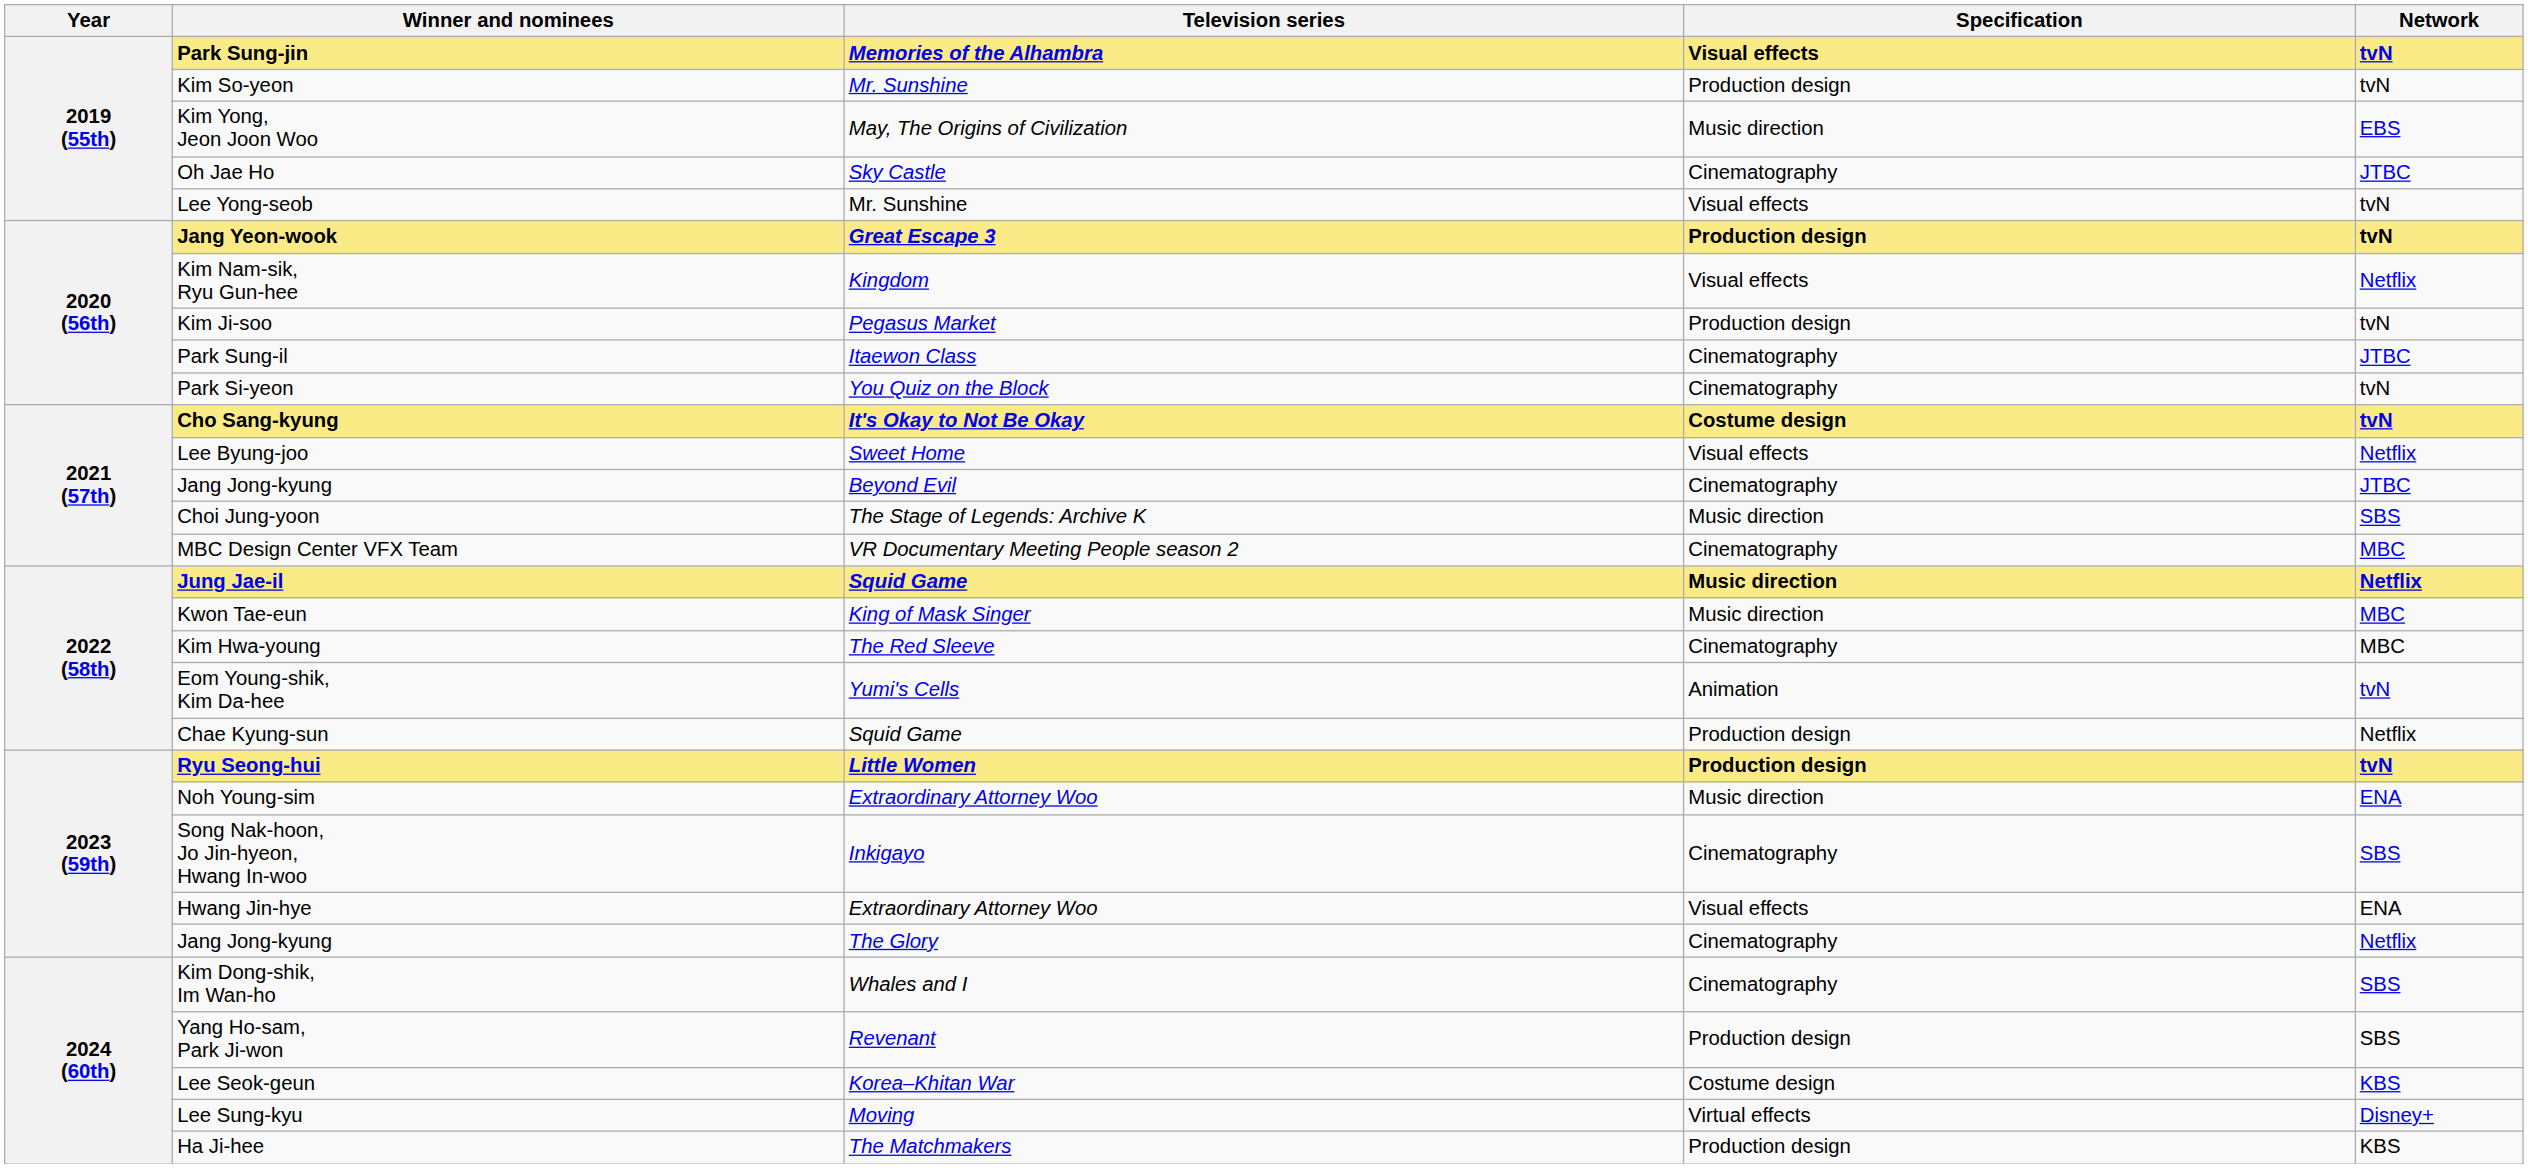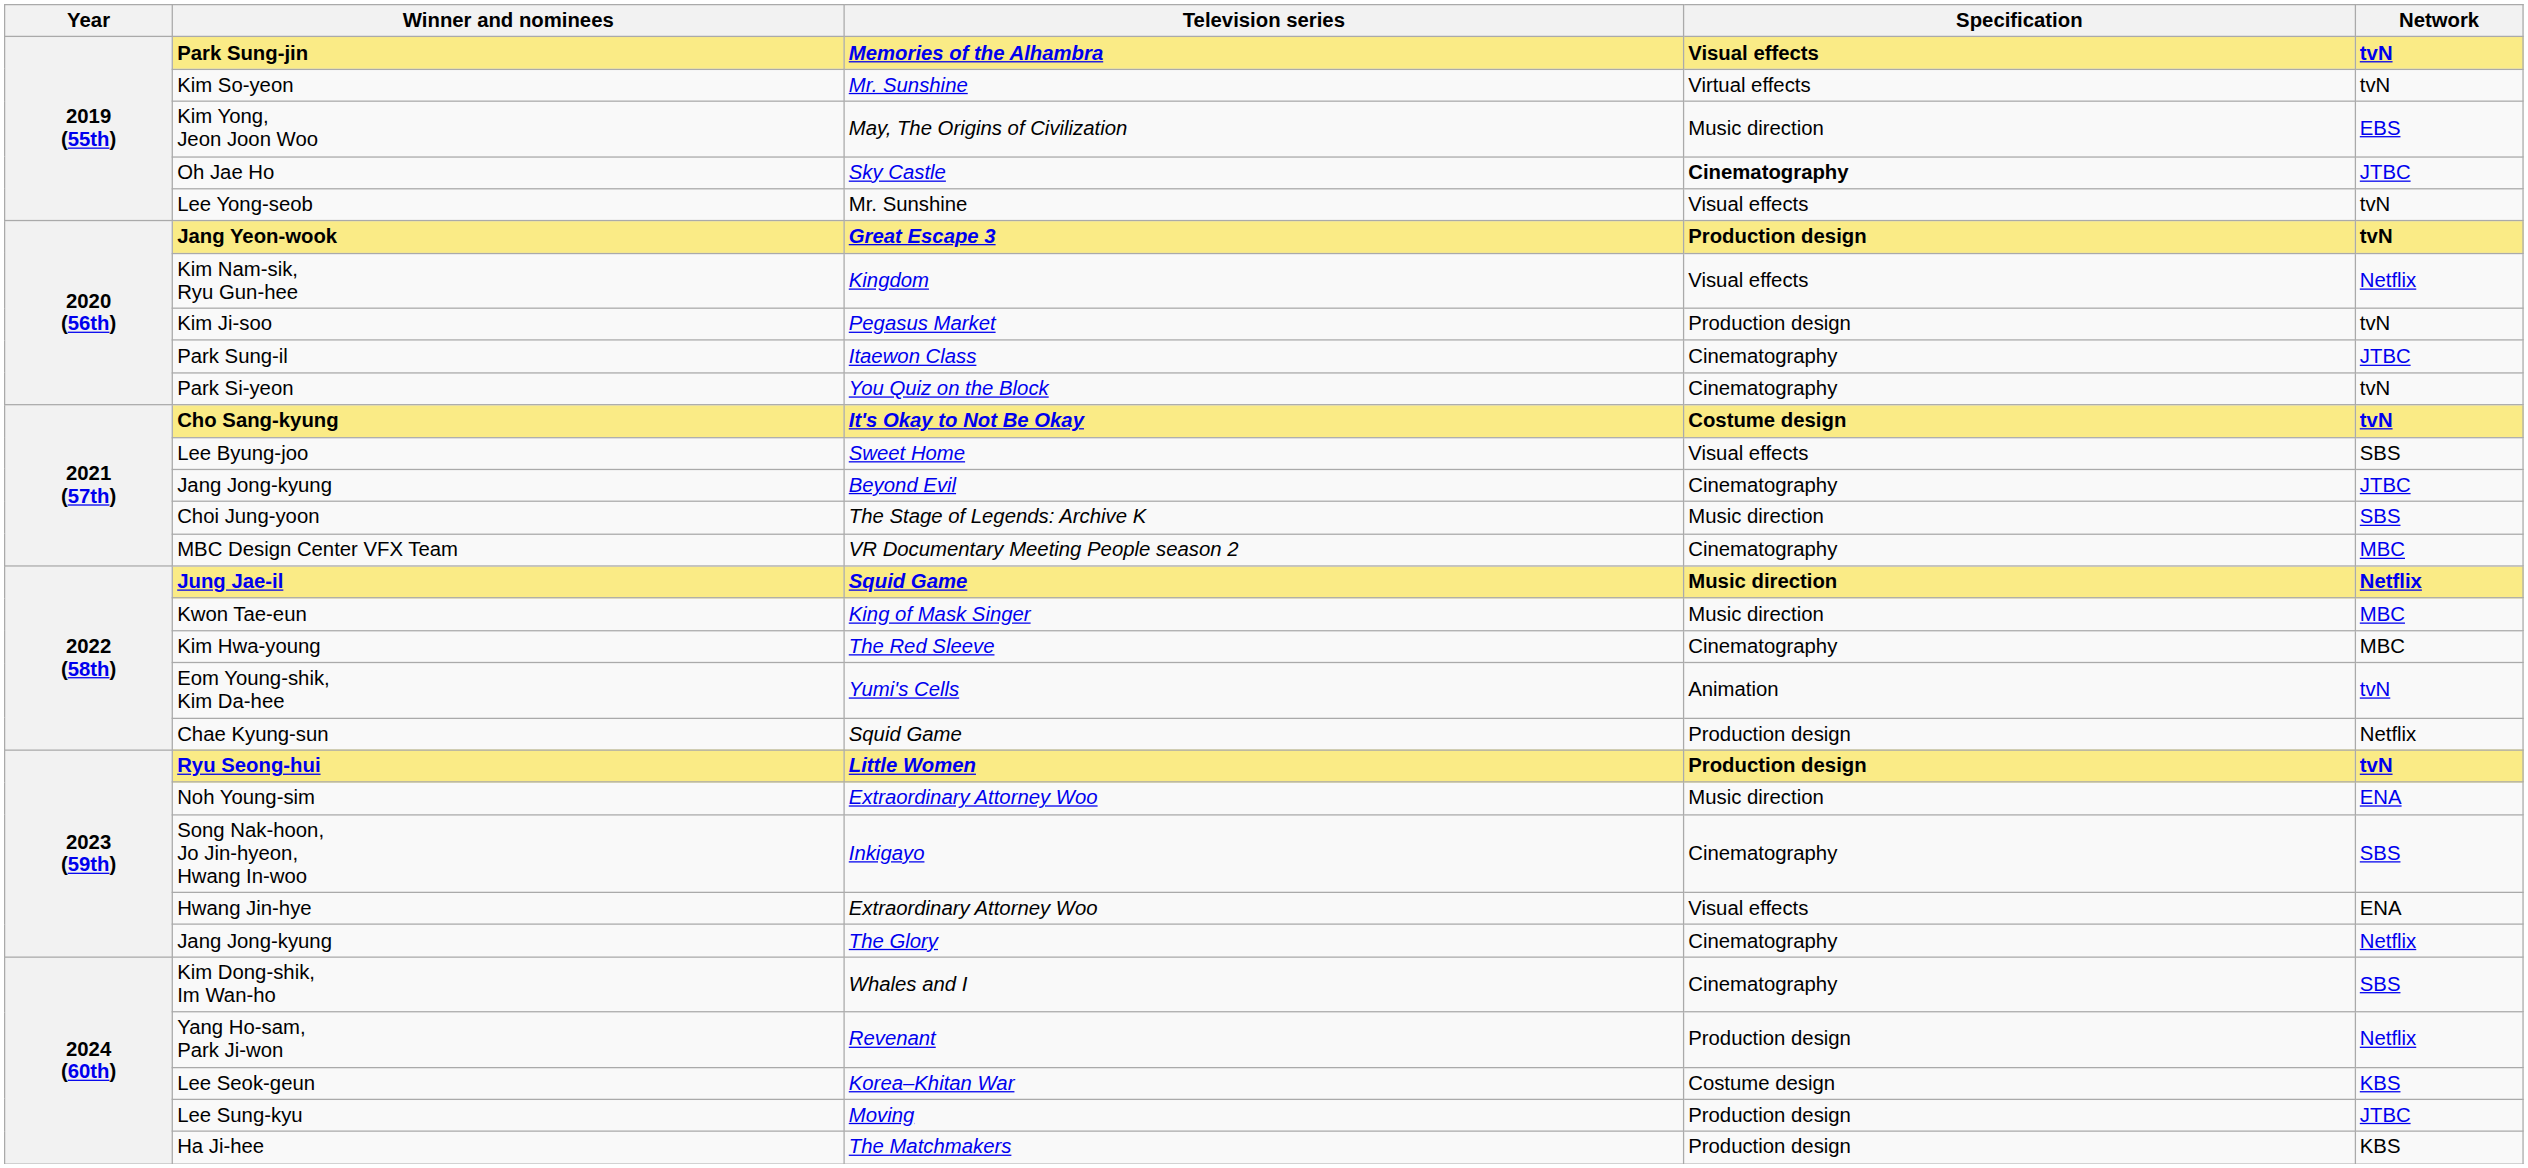Kim So-yeon | Specification: Production design -> Virtual effects
Oh Jae Ho | Specification: normal -> bold
Lee Byung-joo | Network: Netflix -> SBS
Yang Ho-sam, Park Ji-won | Network: SBS -> Netflix
Lee Sung-kyu | Specification: Virtual effects -> Production design
Lee Sung-kyu | Network: Disney+ -> JTBC
